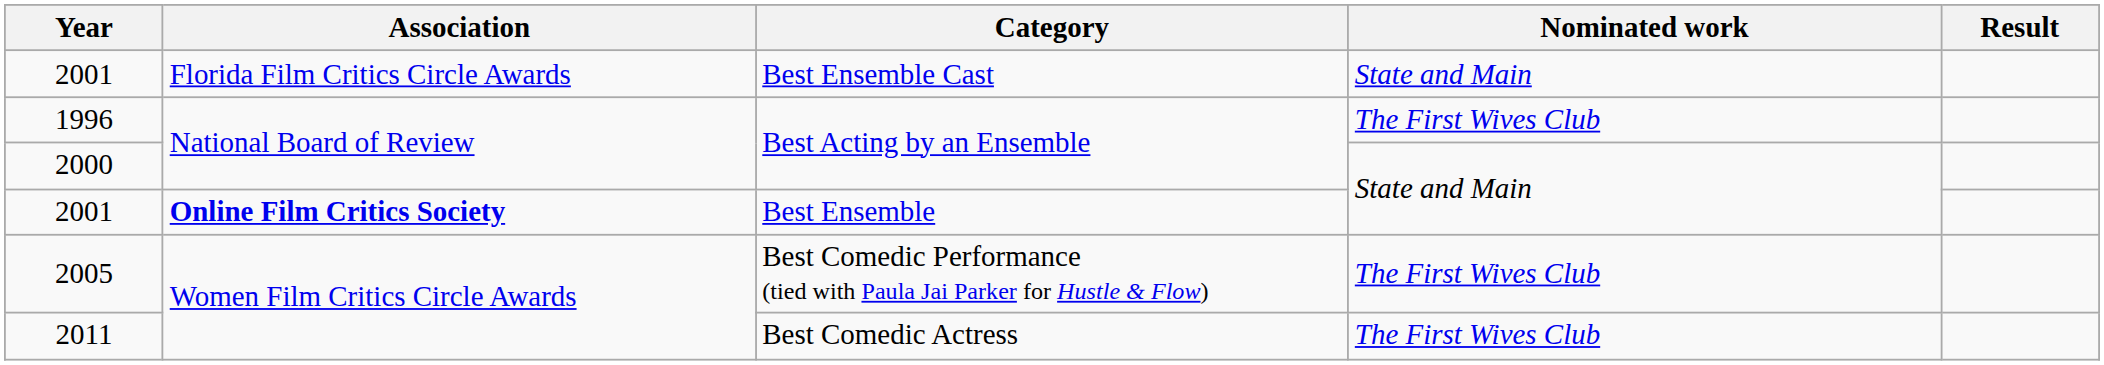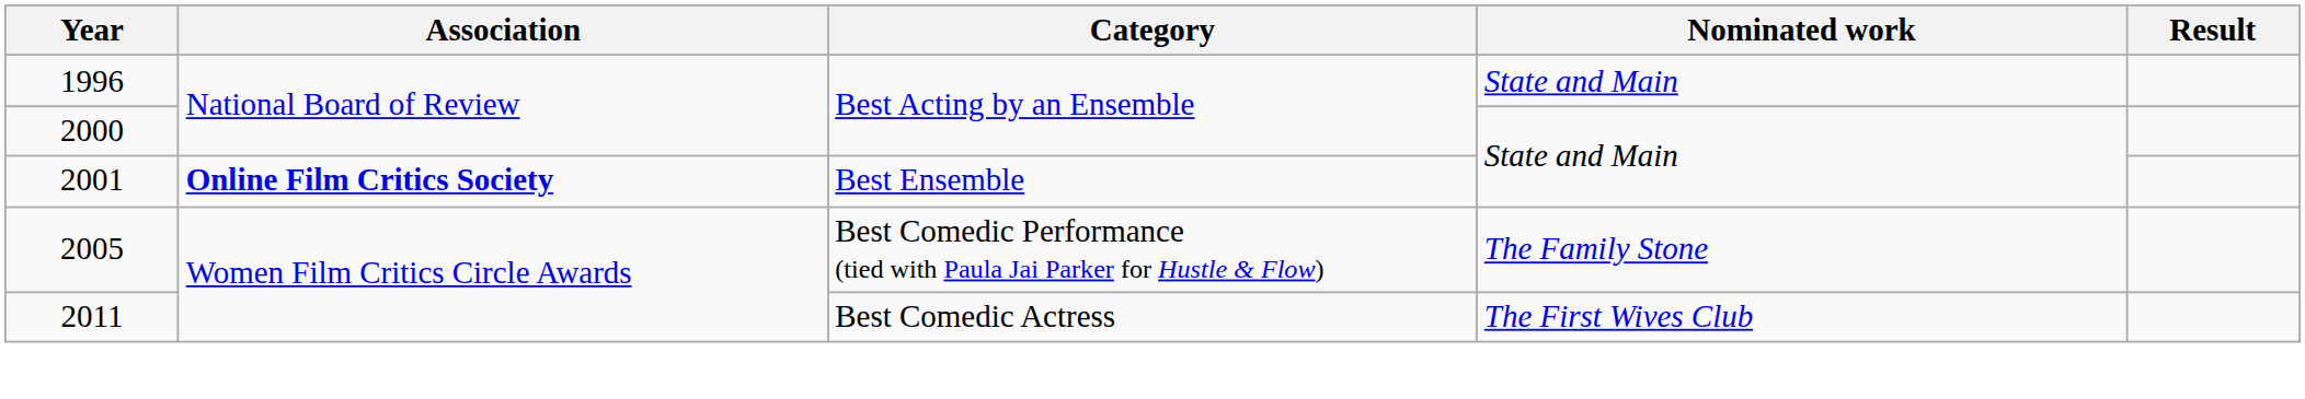- row: 2001 | Florida Film Critics Circle Awards | Best Ensemble Cast | State and Main
1996 | Nominated work: The First Wives Club -> State and Main
2005 | Nominated work: The First Wives Club -> The Family Stone
